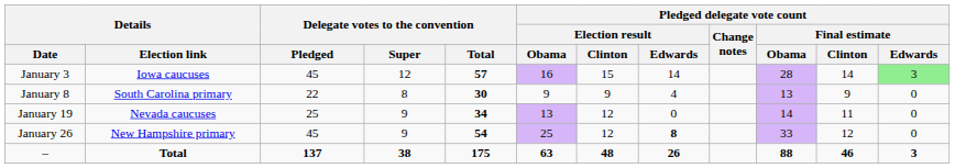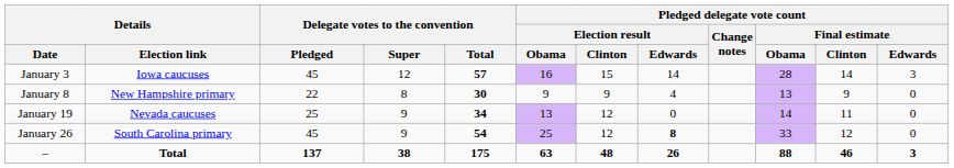January 3 | Pledged delegate vote count / Final estimate / Edwards: lightgreen background -> no background
January 8 | Details / Election link: South Carolina primary -> New Hampshire primary
January 26 | Details / Election link: New Hampshire primary -> South Carolina primary
